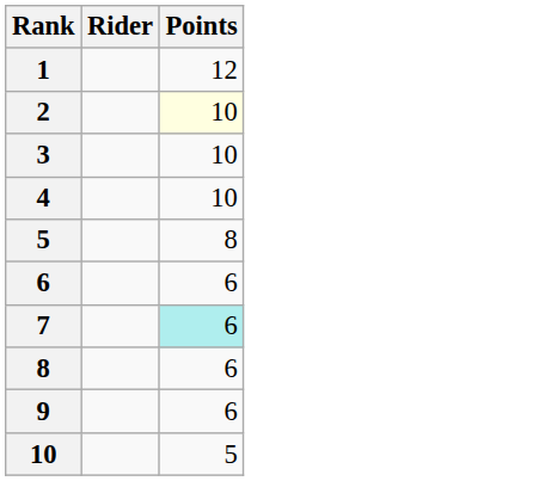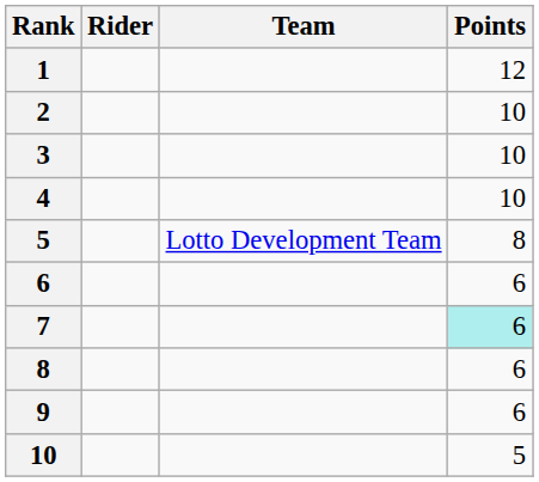+ column: Team | Lotto Development Team
2 | Points: lightyellow background -> no background
